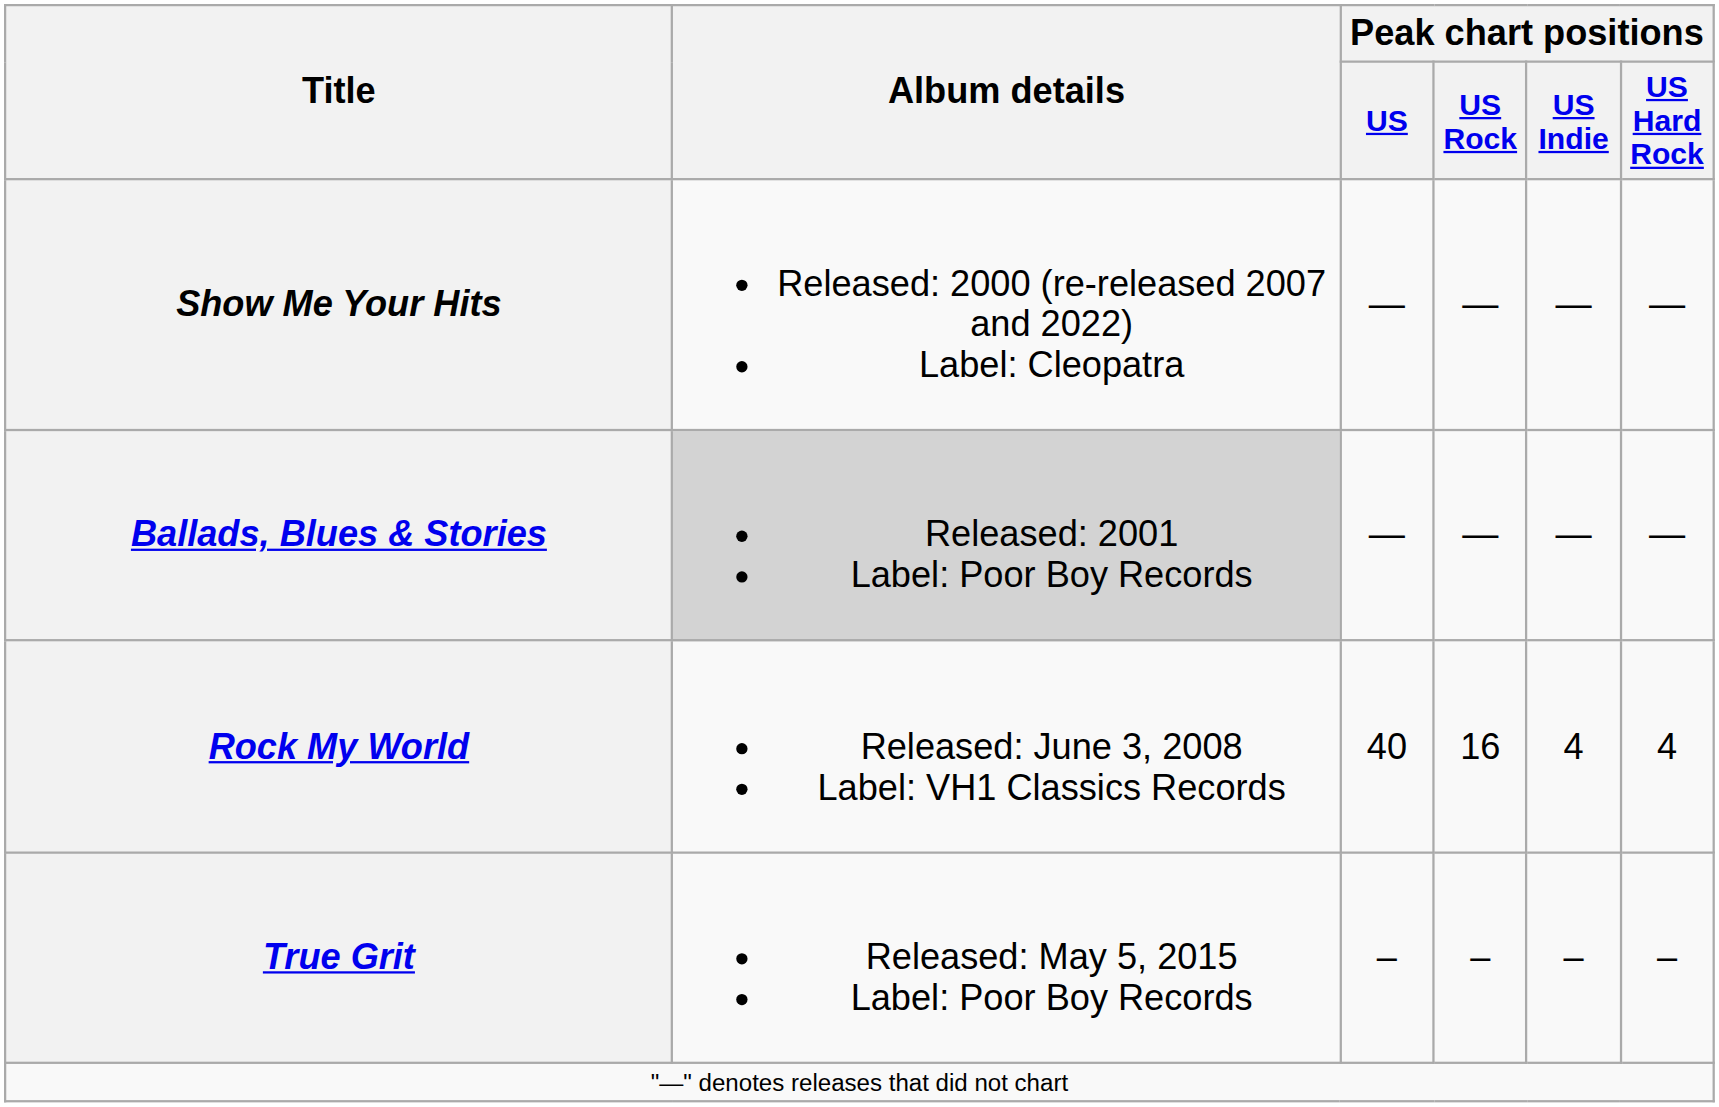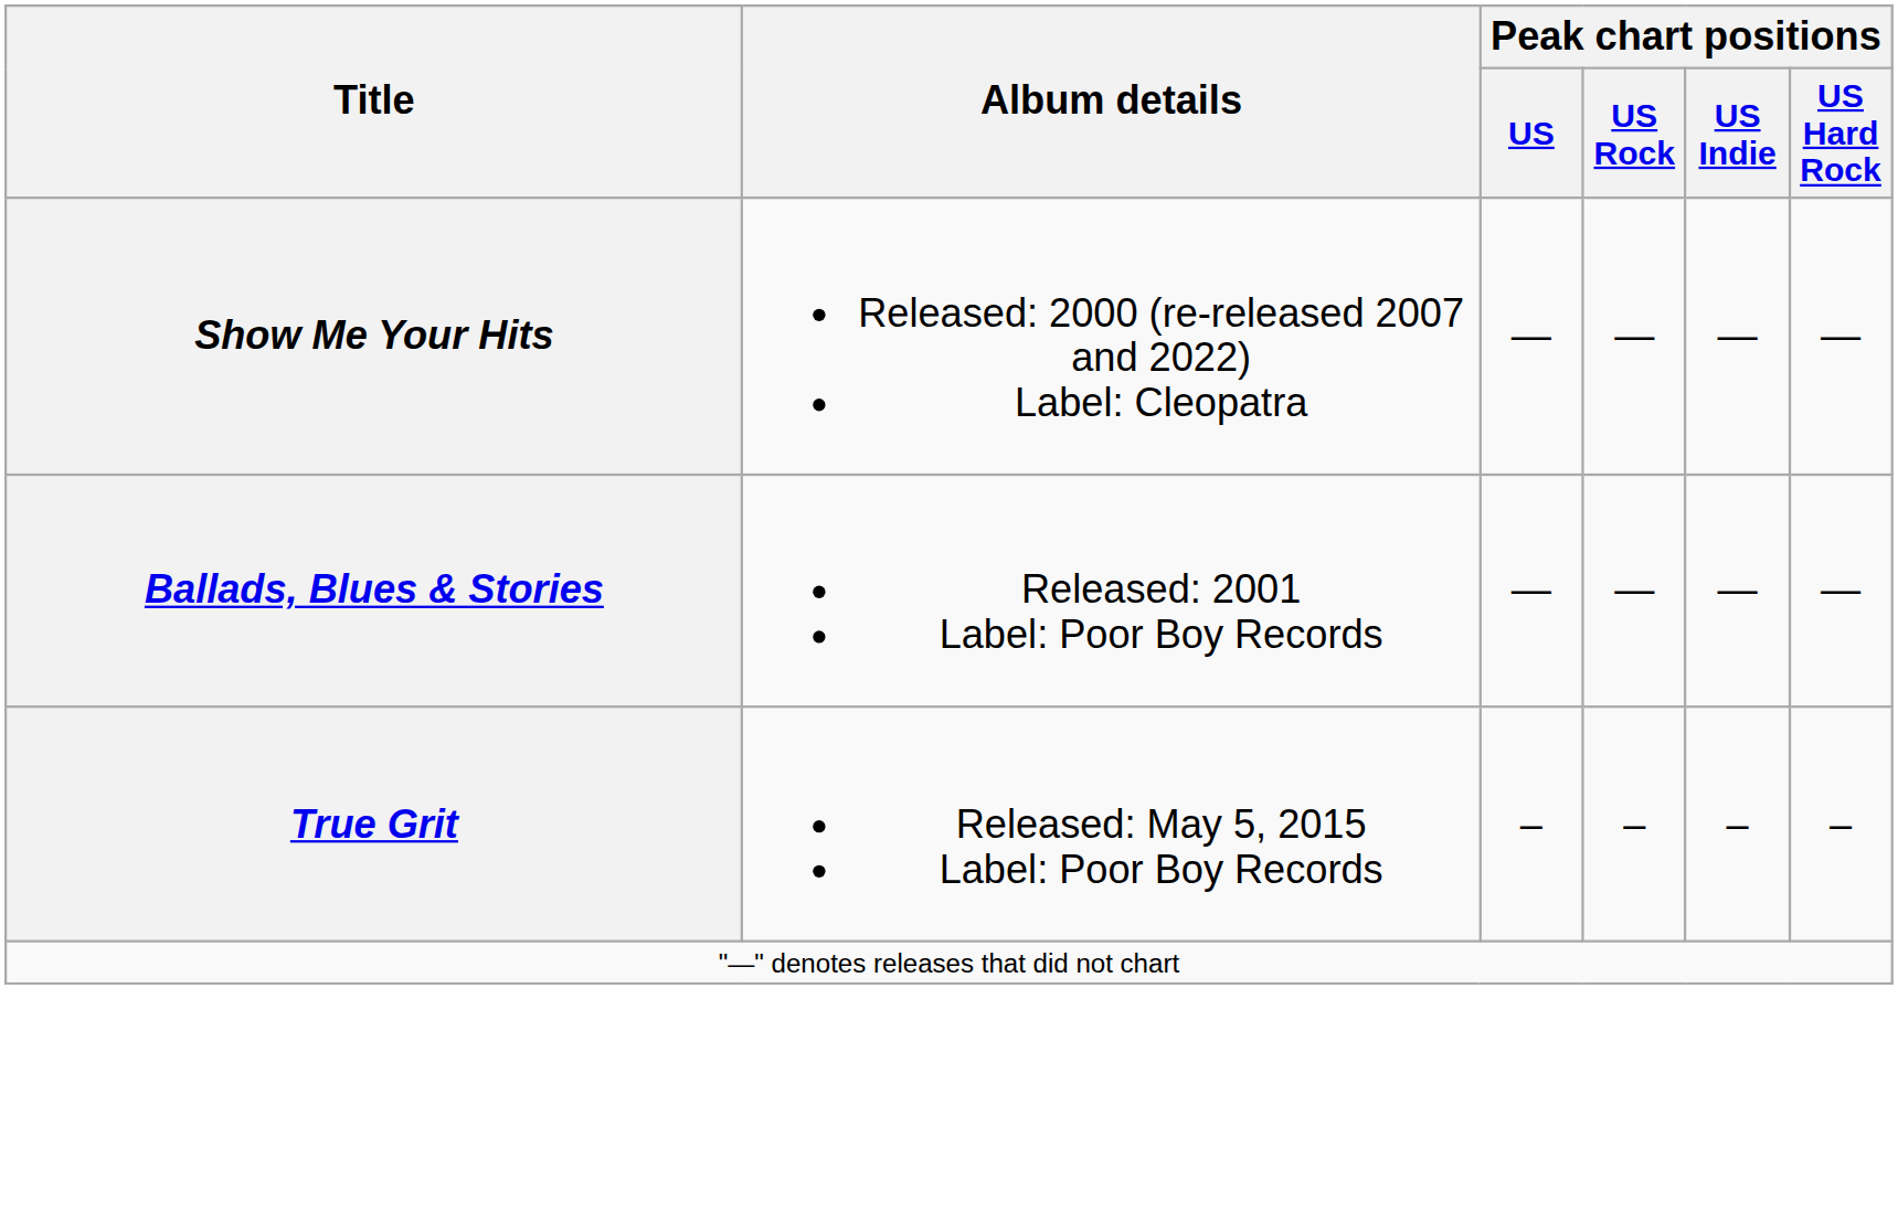Ballads, Blues & Stories | Album details: lightgrey background -> no background
- row: Rock My World | Released: June 3, 2008 Label: VH1 Classics Records | 40 | 16 | 4 | 4
